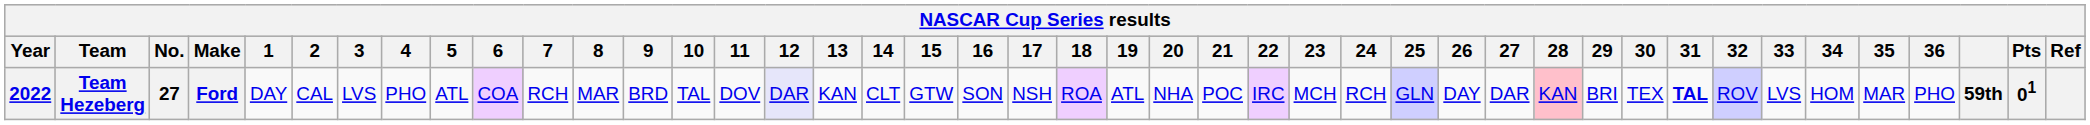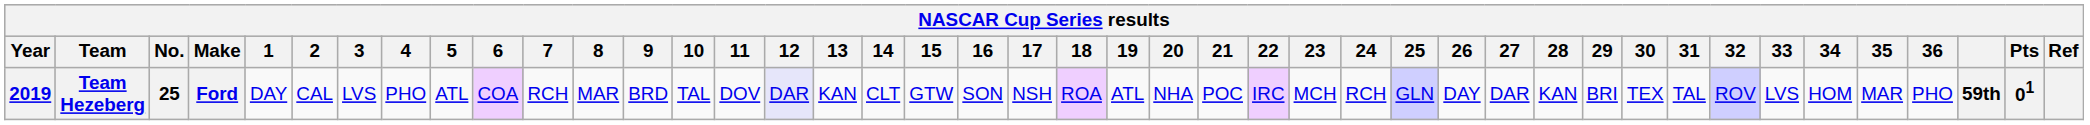Team Hezeberg | Year: 2022 -> 2019
Team Hezeberg | No.: 27 -> 25
Team Hezeberg | 28: pink background -> no background
Team Hezeberg | 31: bold -> normal
